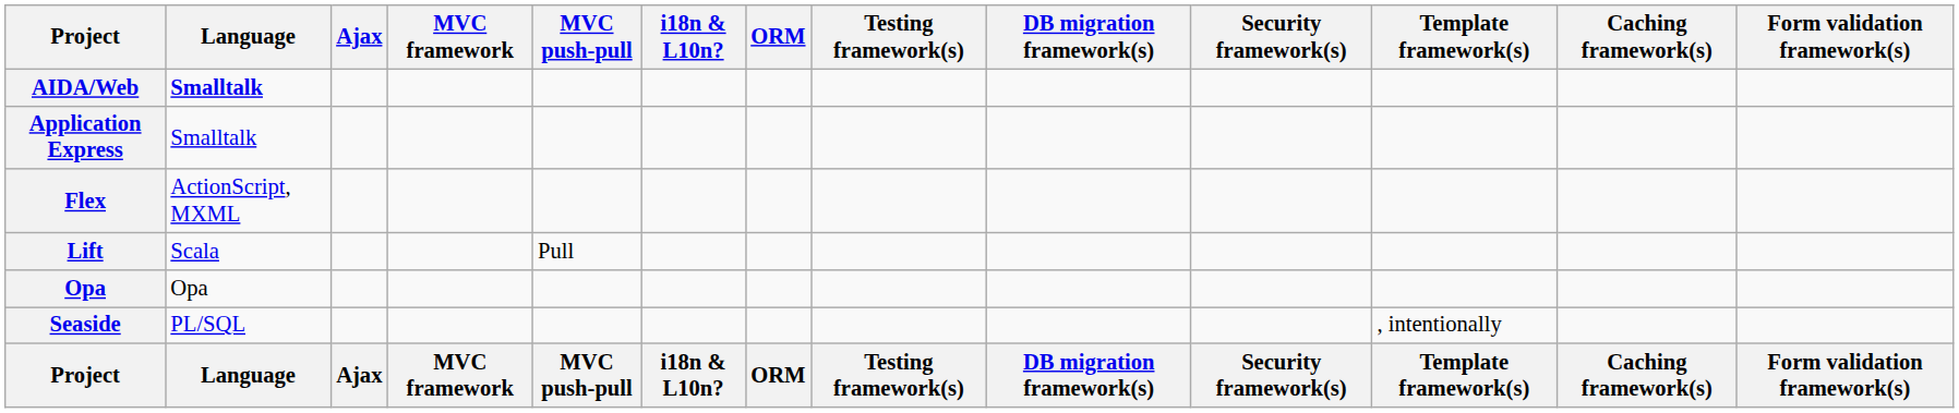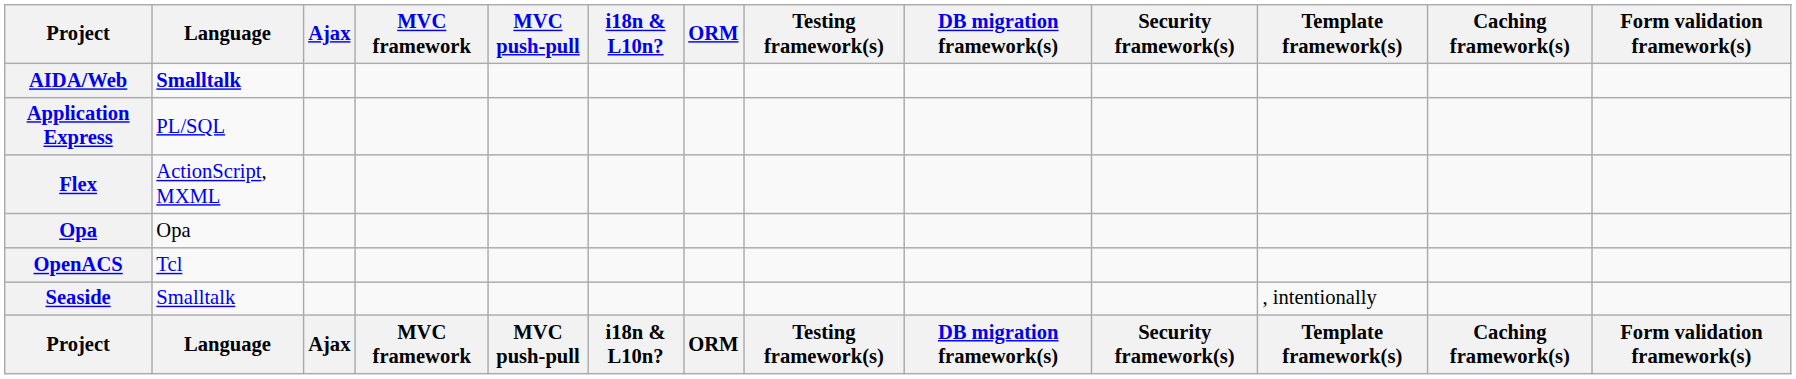Application Express | Language: Smalltalk -> PL/SQL
- row: Lift | Scala | Pull
+ row: OpenACS | Tcl
Seaside | Language: PL/SQL -> Smalltalk
